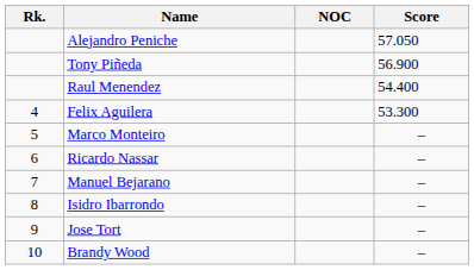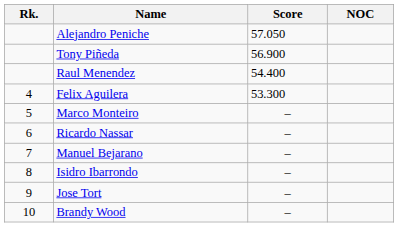columns swapped: NOC <-> Score
